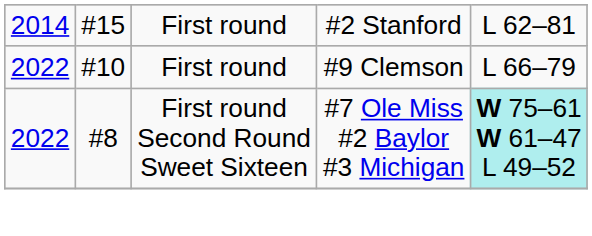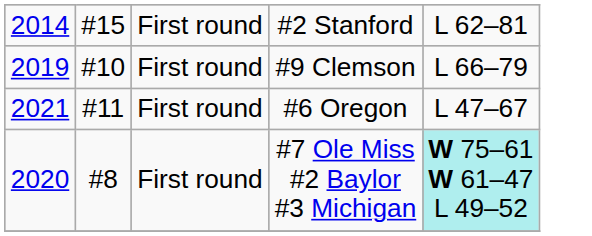#9 Clemson | column 1: 2022 -> 2019
+ row: 2021 | #11 | First round | #6 Oregon | L 47–67
#7 Ole Miss #2 Baylor #3 Michigan | column 1: 2022 -> 2020
#7 Ole Miss #2 Baylor #3 Michigan | column 3: First round Second Round Sweet Sixteen -> First round
